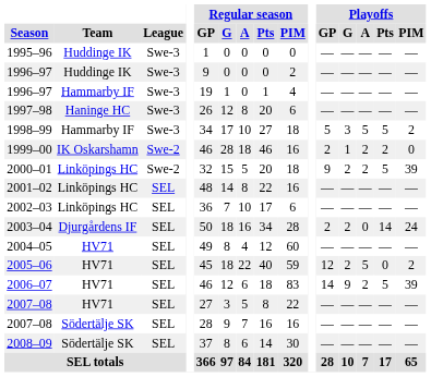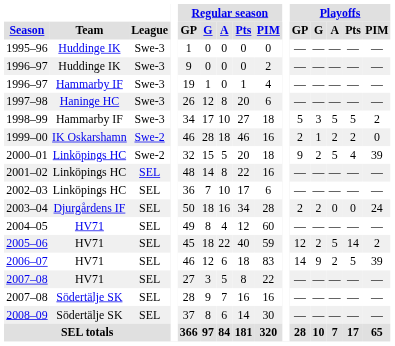2000–01 | Playoffs / A: 2 -> 5
2000–01 | Playoffs / Pts: 5 -> 4
2003–04 | Playoffs / Pts: 14 -> 0
2005–06 | Playoffs / Pts: 0 -> 14
